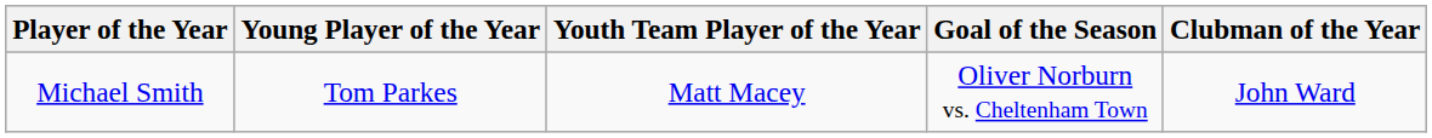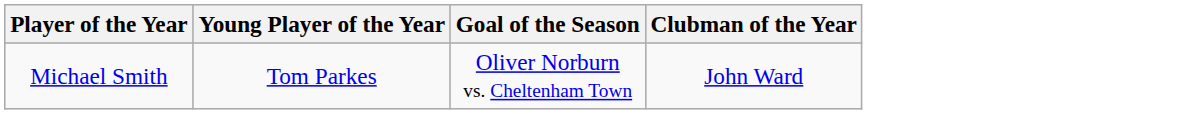- column: Youth Team Player of the Year | Matt Macey
